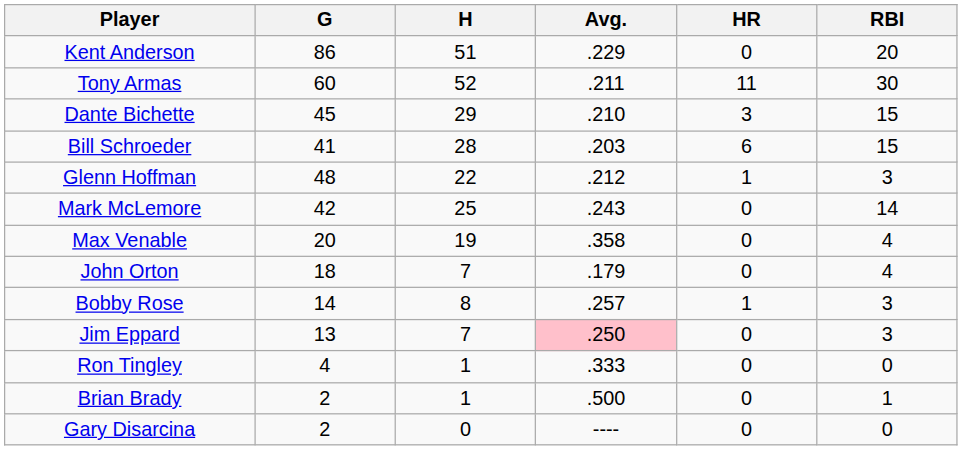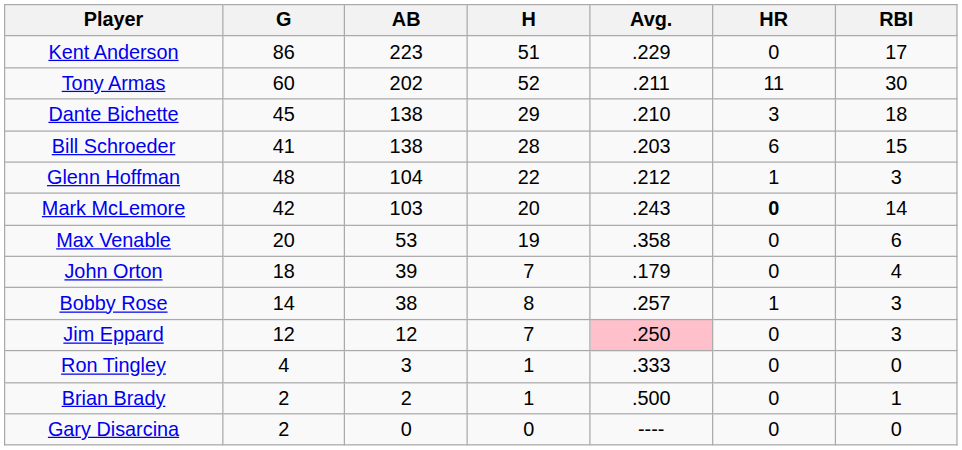+ column: AB | 223 | 202 | 138 | 138 | 104 | 103 | 53 | 39 | 38 | 12 | 3 | 2 | 0
Kent Anderson | RBI: 20 -> 17
Dante Bichette | RBI: 15 -> 18
Mark McLemore | H: 25 -> 20
Mark McLemore | HR: normal -> bold
Max Venable | RBI: 4 -> 6
Jim Eppard | G: 13 -> 12
